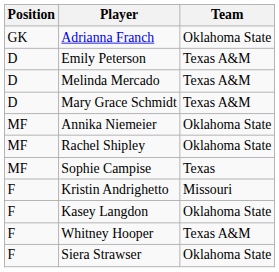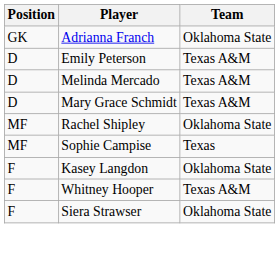- row: MF | Annika Niemeier | Oklahoma State
- row: F | Kristin Andrighetto | Missouri
